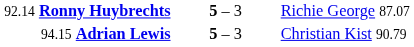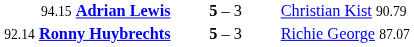rows swapped: 92.14 Ronny Huybrechts <-> 94.15 Adrian Lewis
